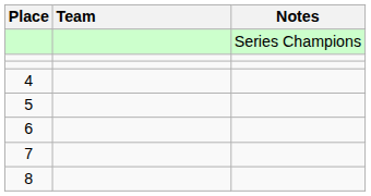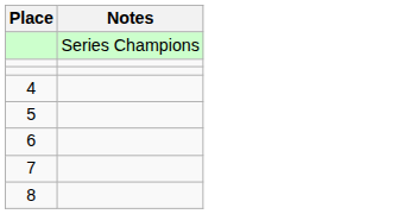- column: Team
